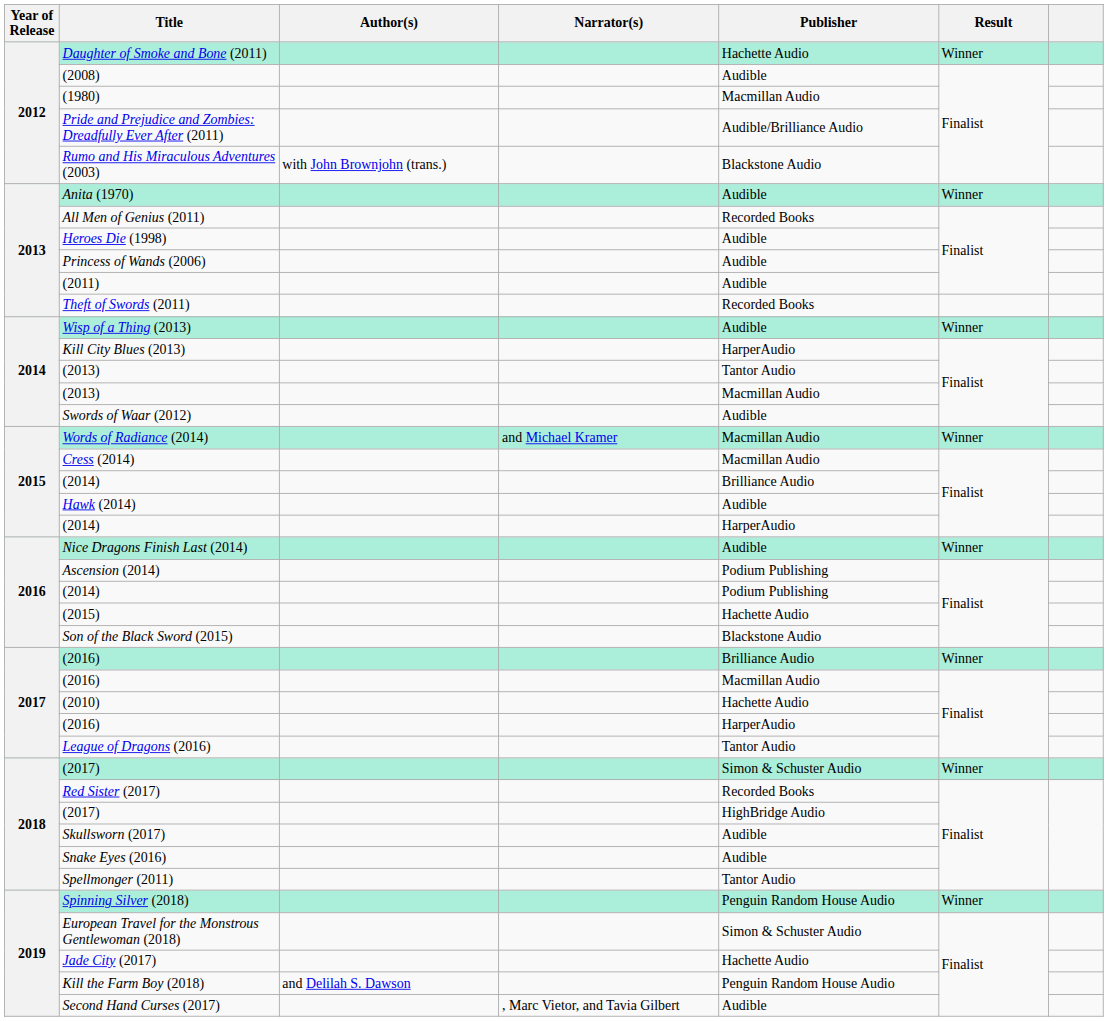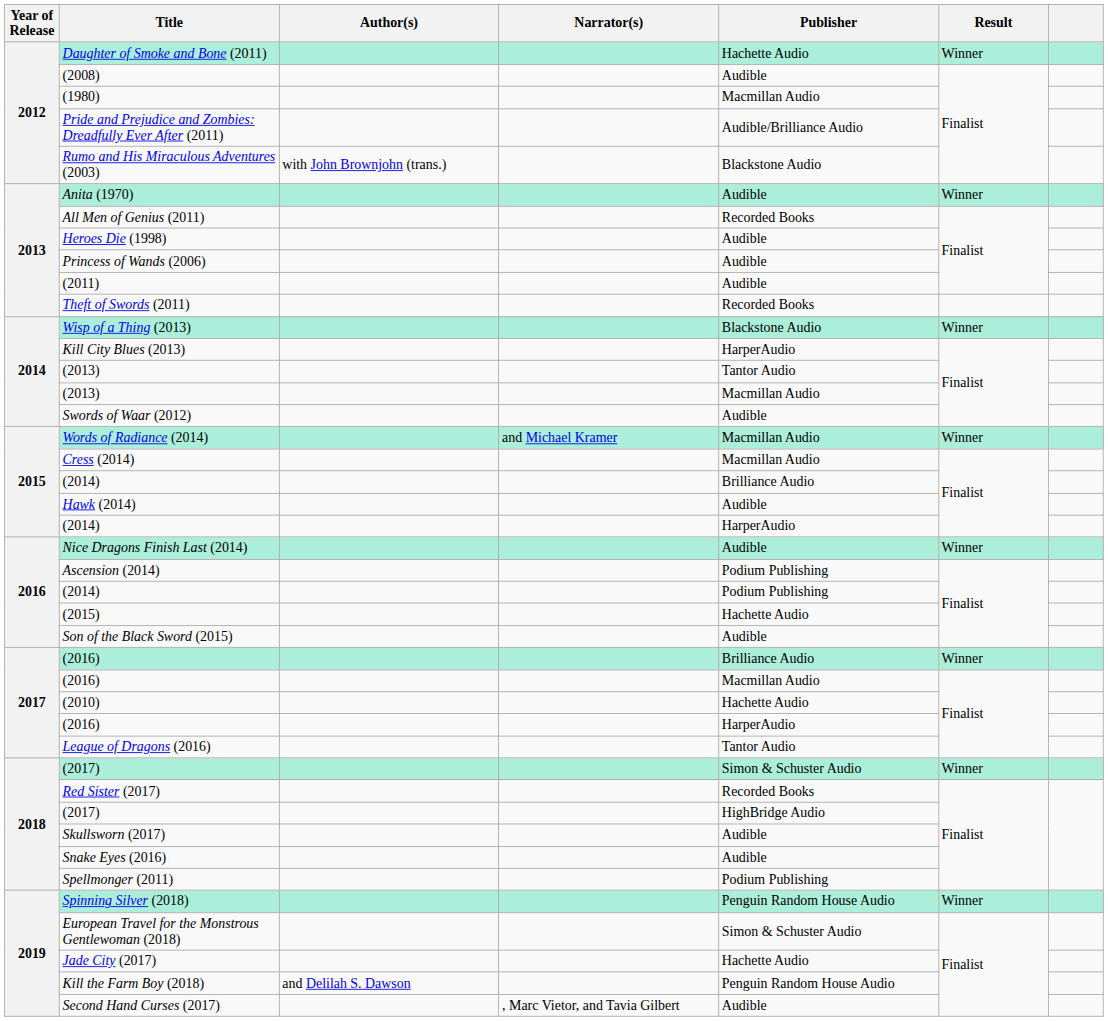Wisp of a Thing (2013) | Publisher: Audible -> Blackstone Audio
Son of the Black Sword (2015) | Publisher: Blackstone Audio -> Audible
Spellmonger (2011) | Publisher: Tantor Audio -> Podium Publishing
